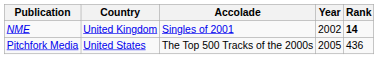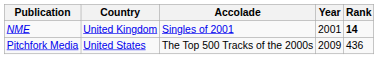NME | Year: 2002 -> 2001
Pitchfork Media | Year: 2005 -> 2009
